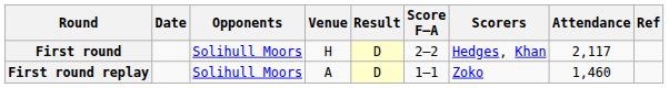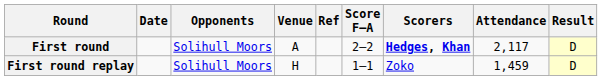columns swapped: Result <-> Ref
First round | Venue: H -> A
First round | Scorers: normal -> bold
First round replay | Venue: A -> H
First round replay | Attendance: 1,460 -> 1,459
